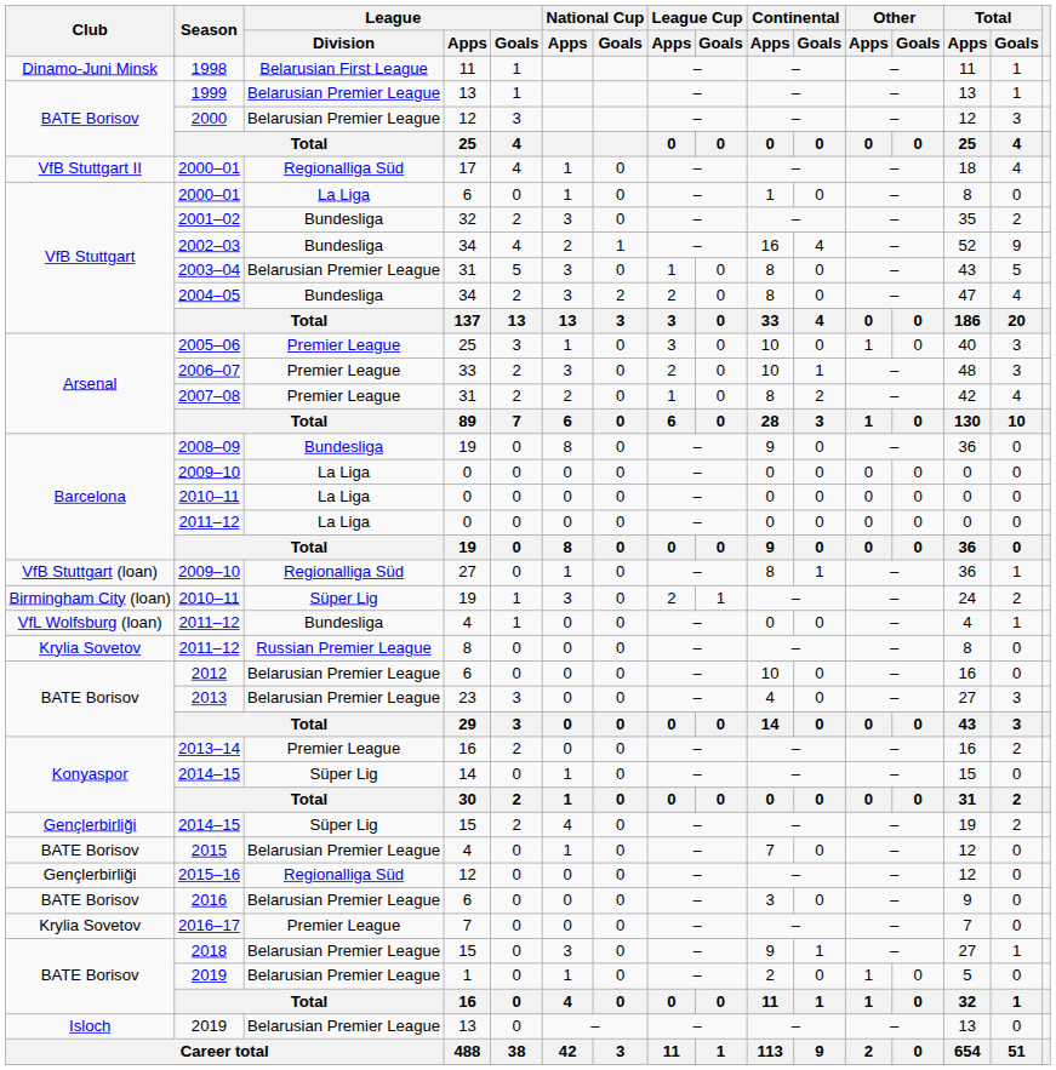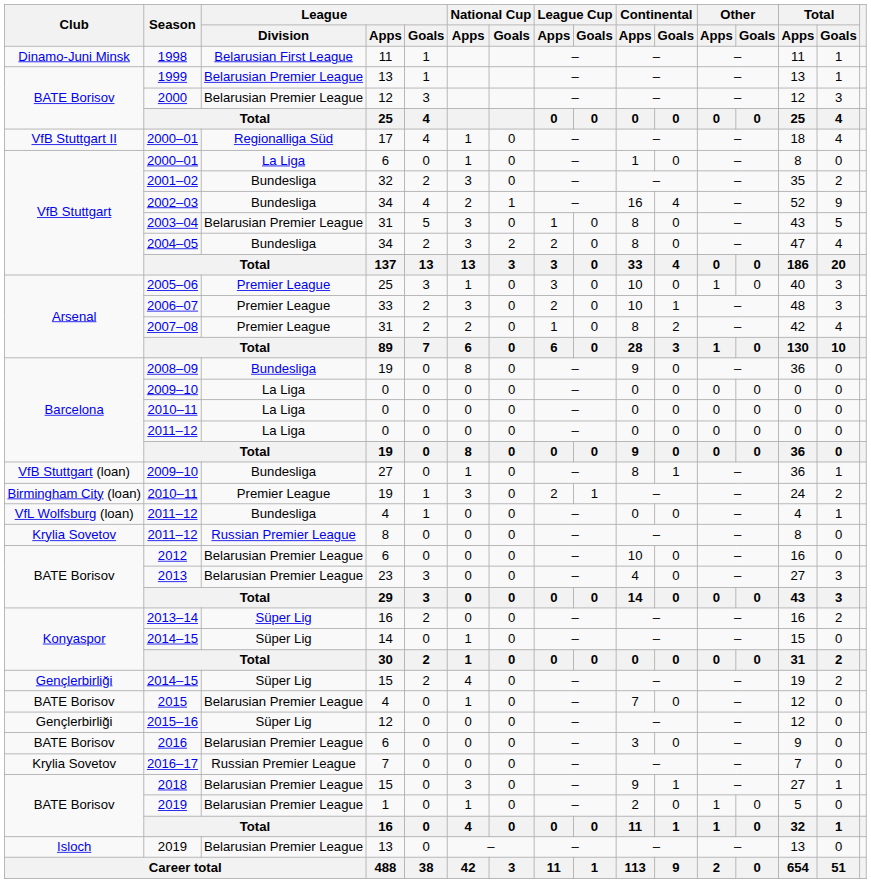2009–10 / 27 | League / Division: Regionalliga Süd -> Bundesliga
2010–11 / 19 | League / Division: Süper Lig -> Premier League
2013–14 | League / Division: Premier League -> Süper Lig
2015–16 | League / Division: Regionalliga Süd -> Süper Lig
2016–17 | League / Division: Premier League -> Russian Premier League
